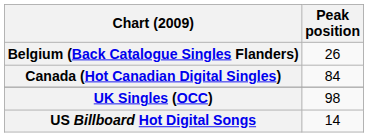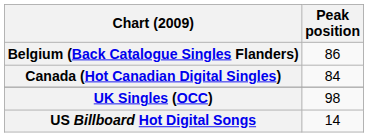Belgium (Back Catalogue Singles Flanders) | Peak position: 26 -> 86
